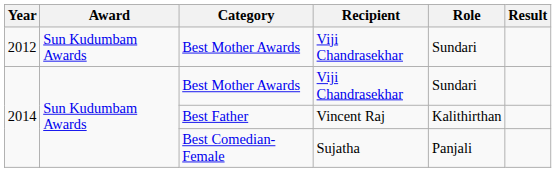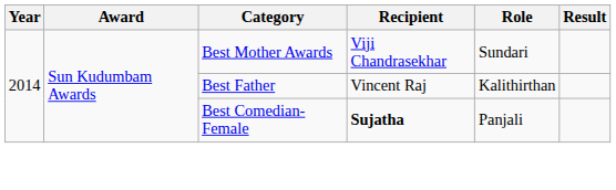- row: 2012 | Sun Kudumbam Awards | Best Mother Awards | Viji Chandrasekhar | Sundari
Best Comedian-Female | Recipient: normal -> bold
